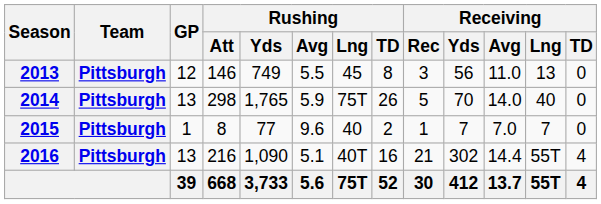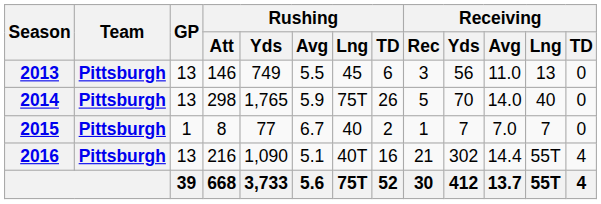2013 | GP: 12 -> 13
2013 | Rushing / TD: 8 -> 6
2015 | Rushing / Avg: 9.6 -> 6.7
